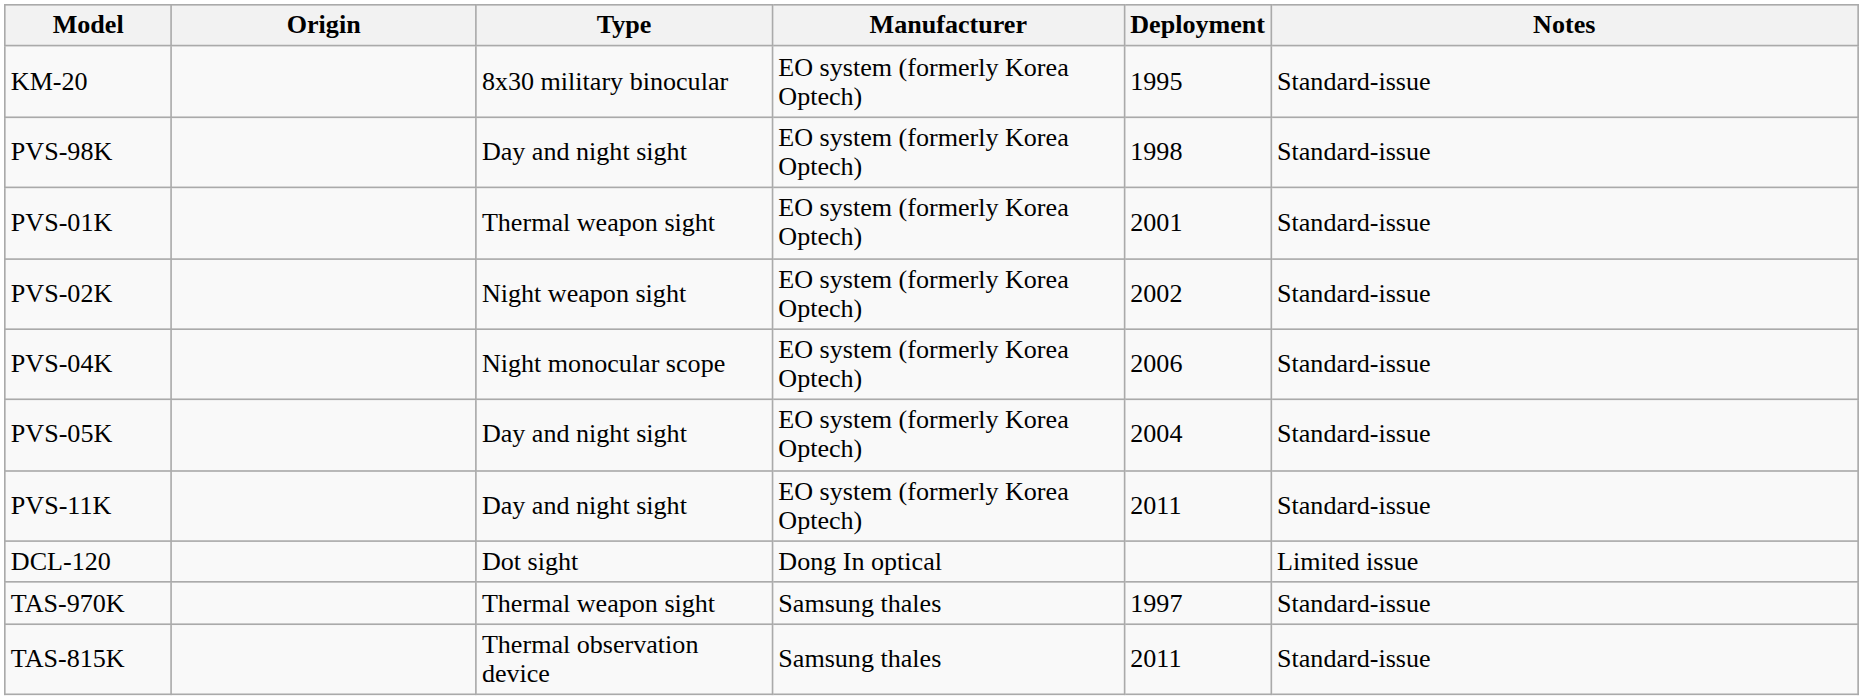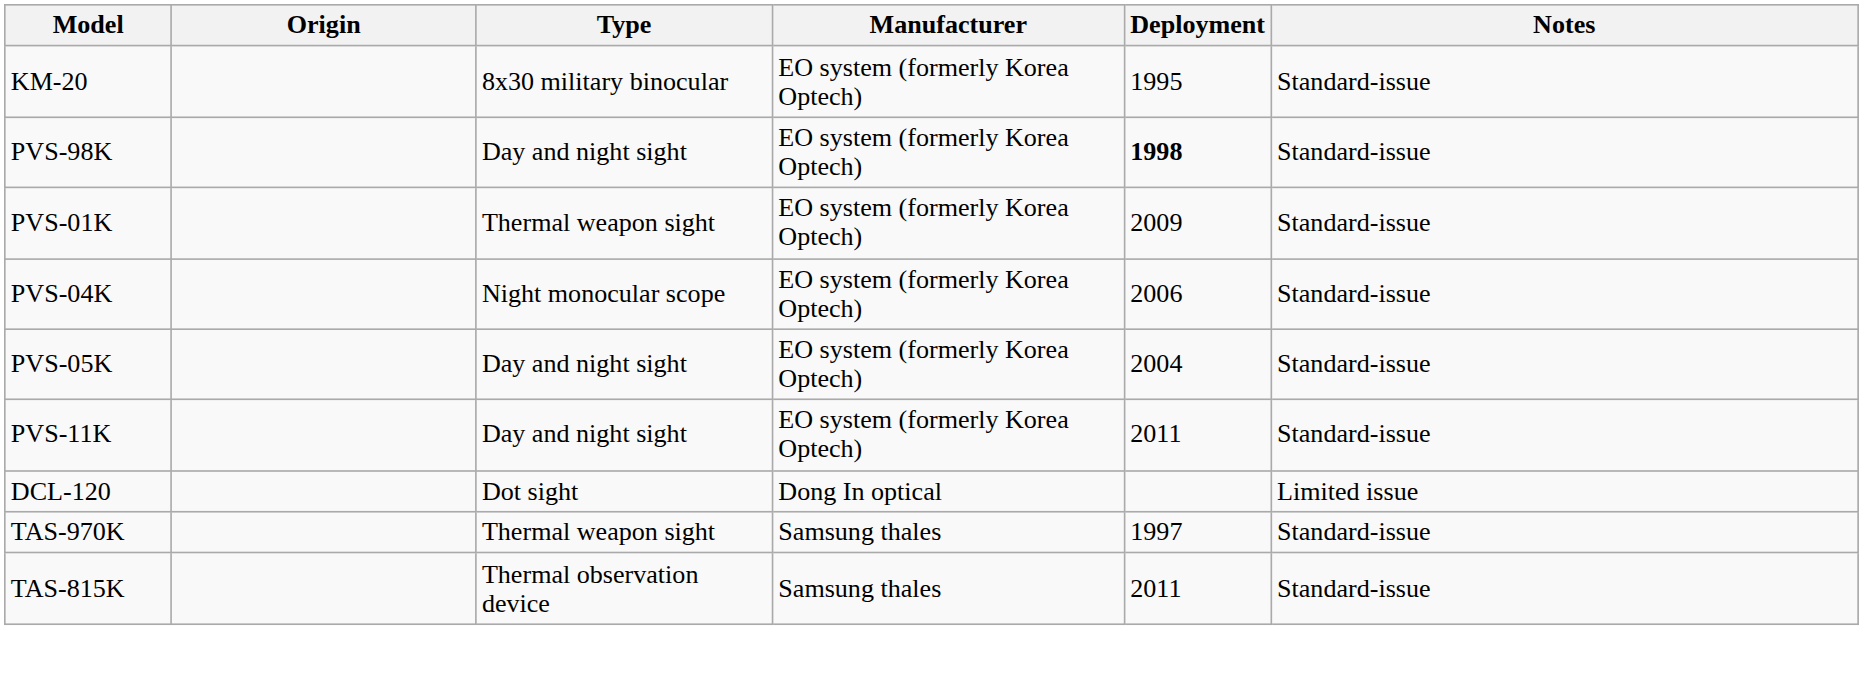PVS-98K | Deployment: normal -> bold
PVS-01K | Deployment: 2001 -> 2009
- row: PVS-02K | Night weapon sight | EO system (formerly Korea Optech) | 2002 | Standard-issue
